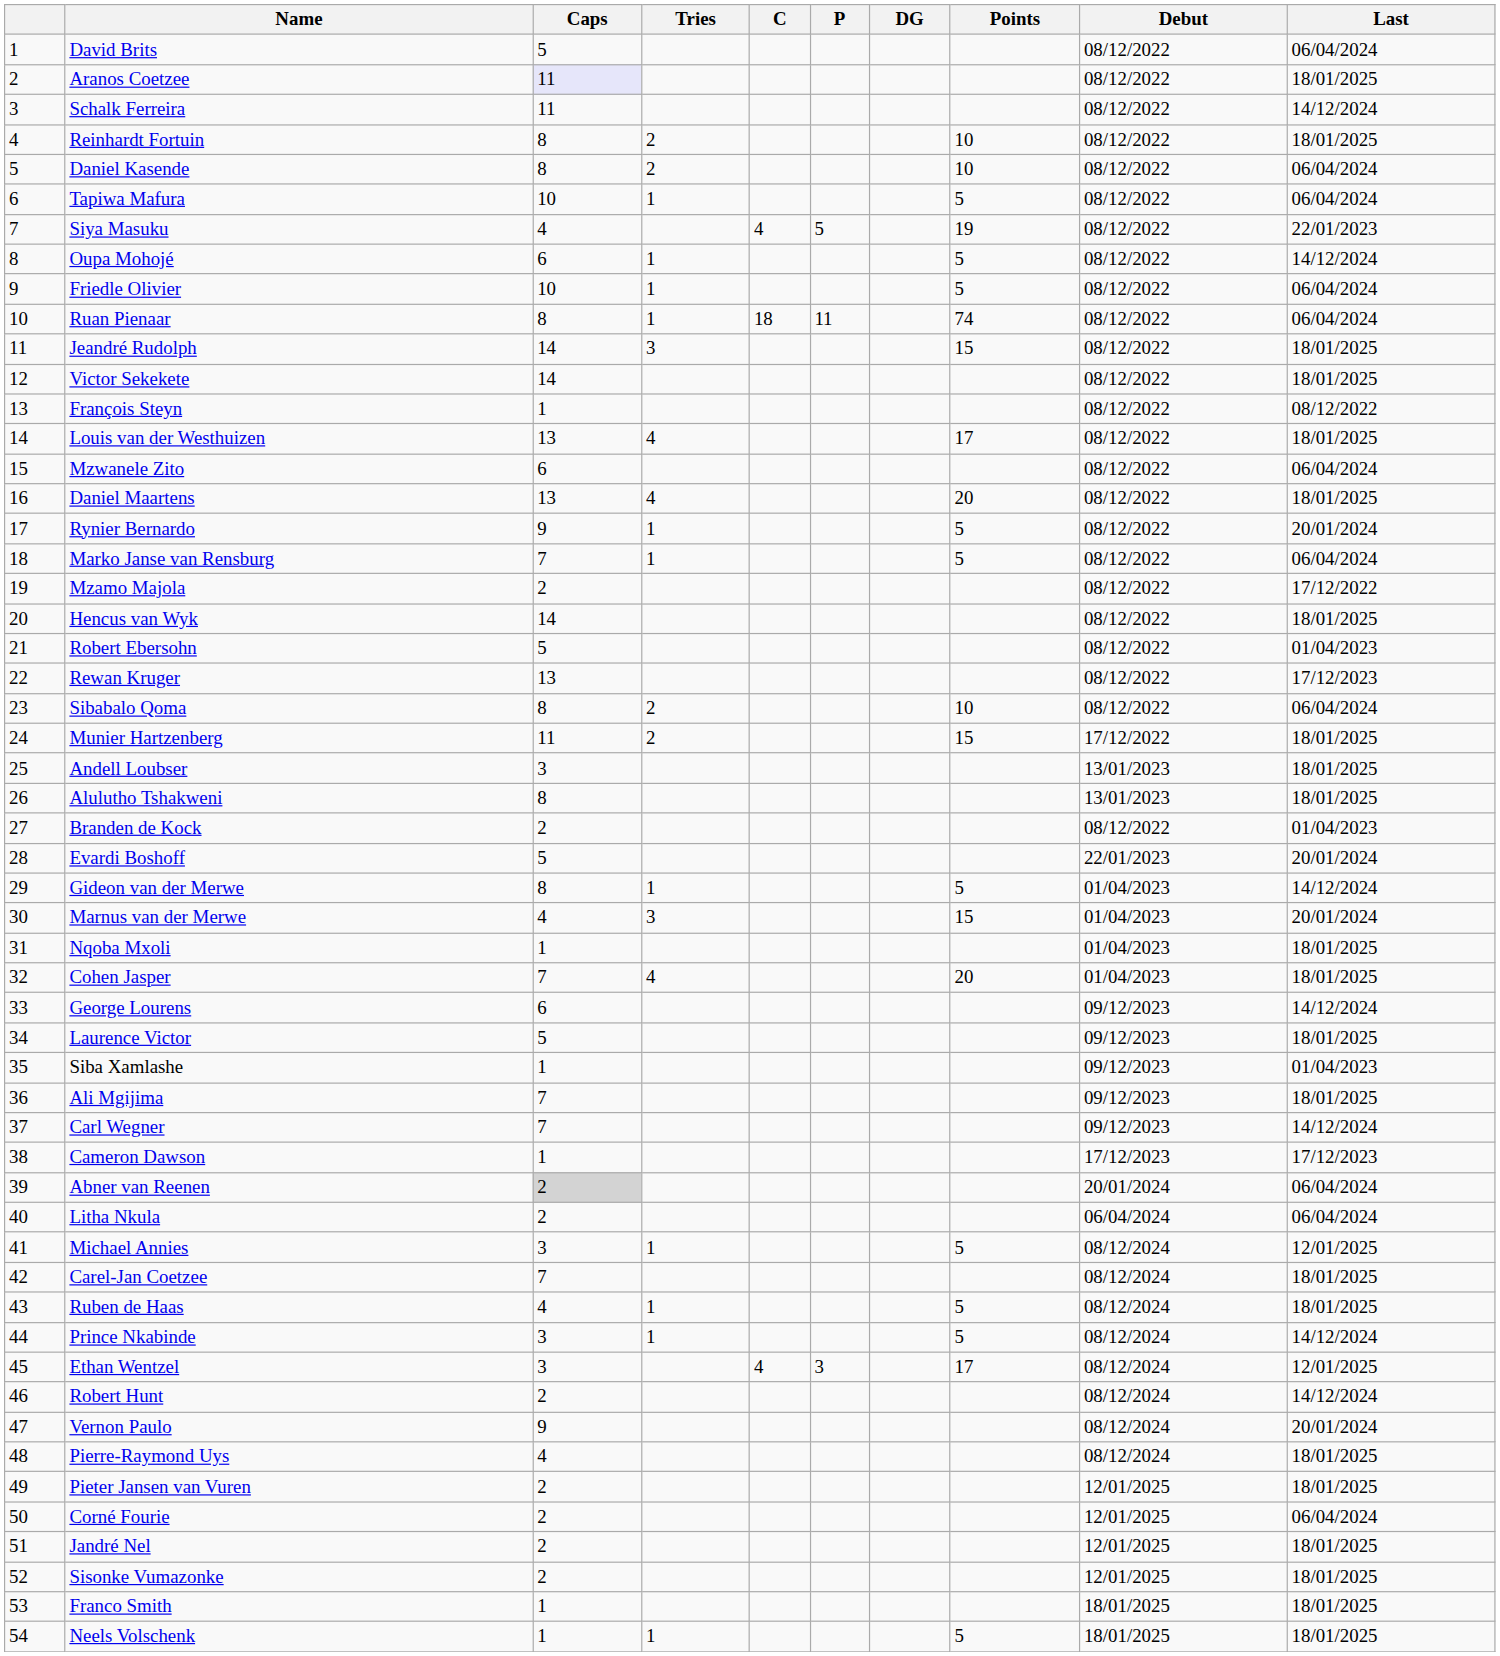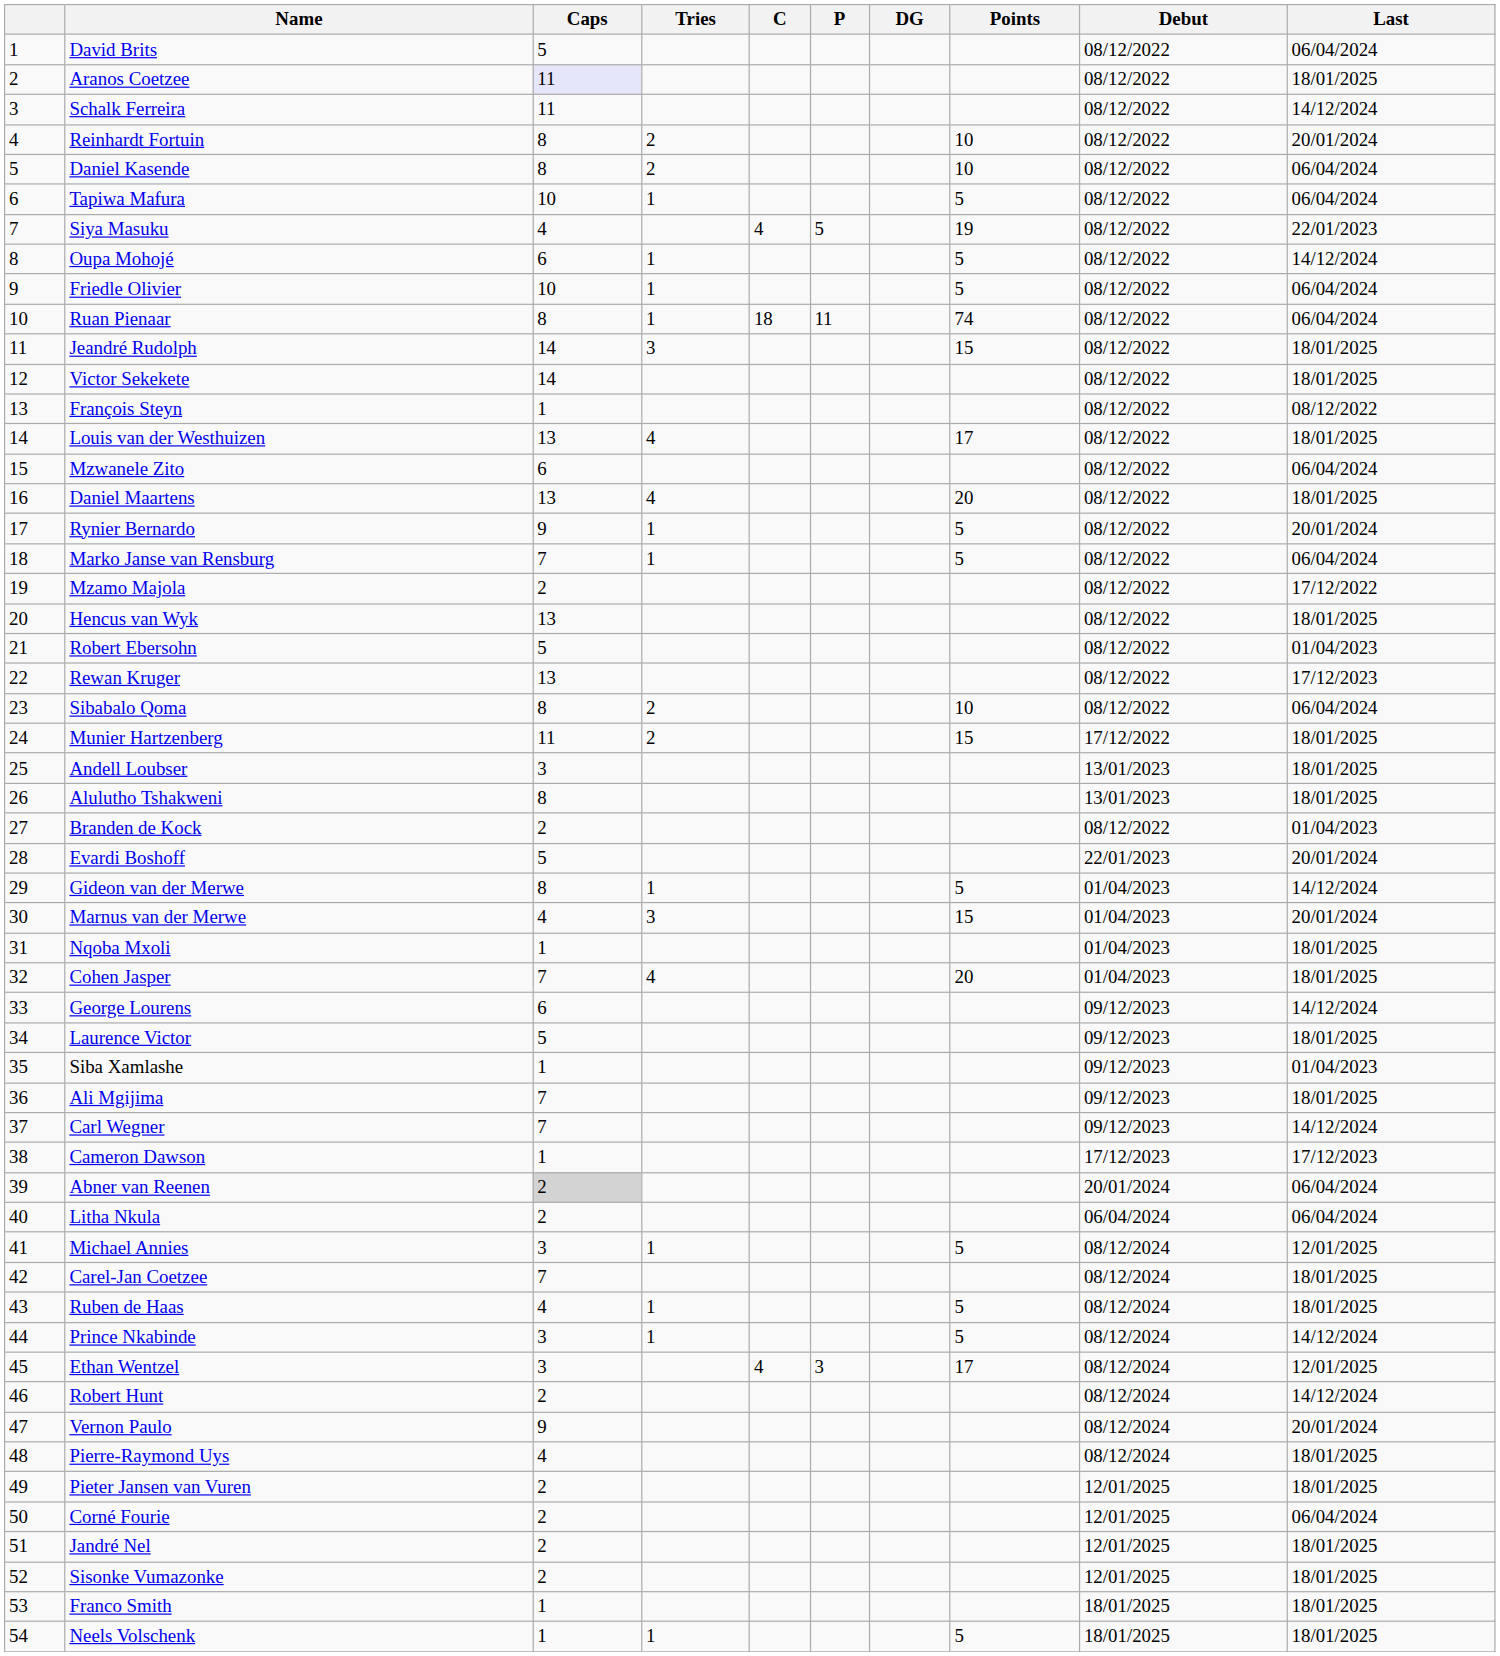Reinhardt Fortuin | Last: 18/01/2025 -> 20/01/2024
Hencus van Wyk | Caps: 14 -> 13
